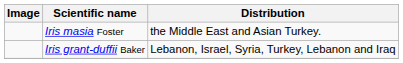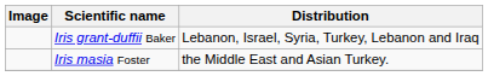rows swapped: Iris grant-duffii Baker <-> Iris masia Foster
